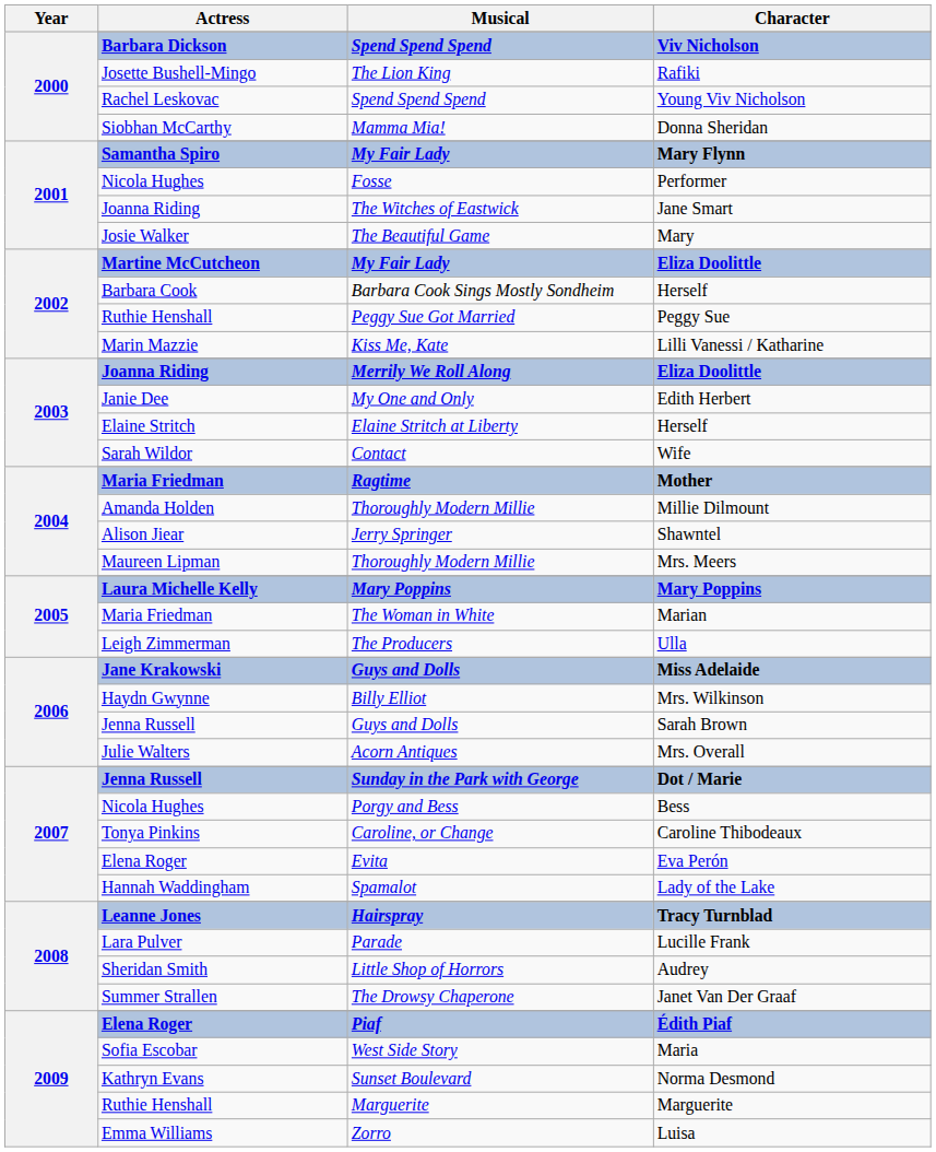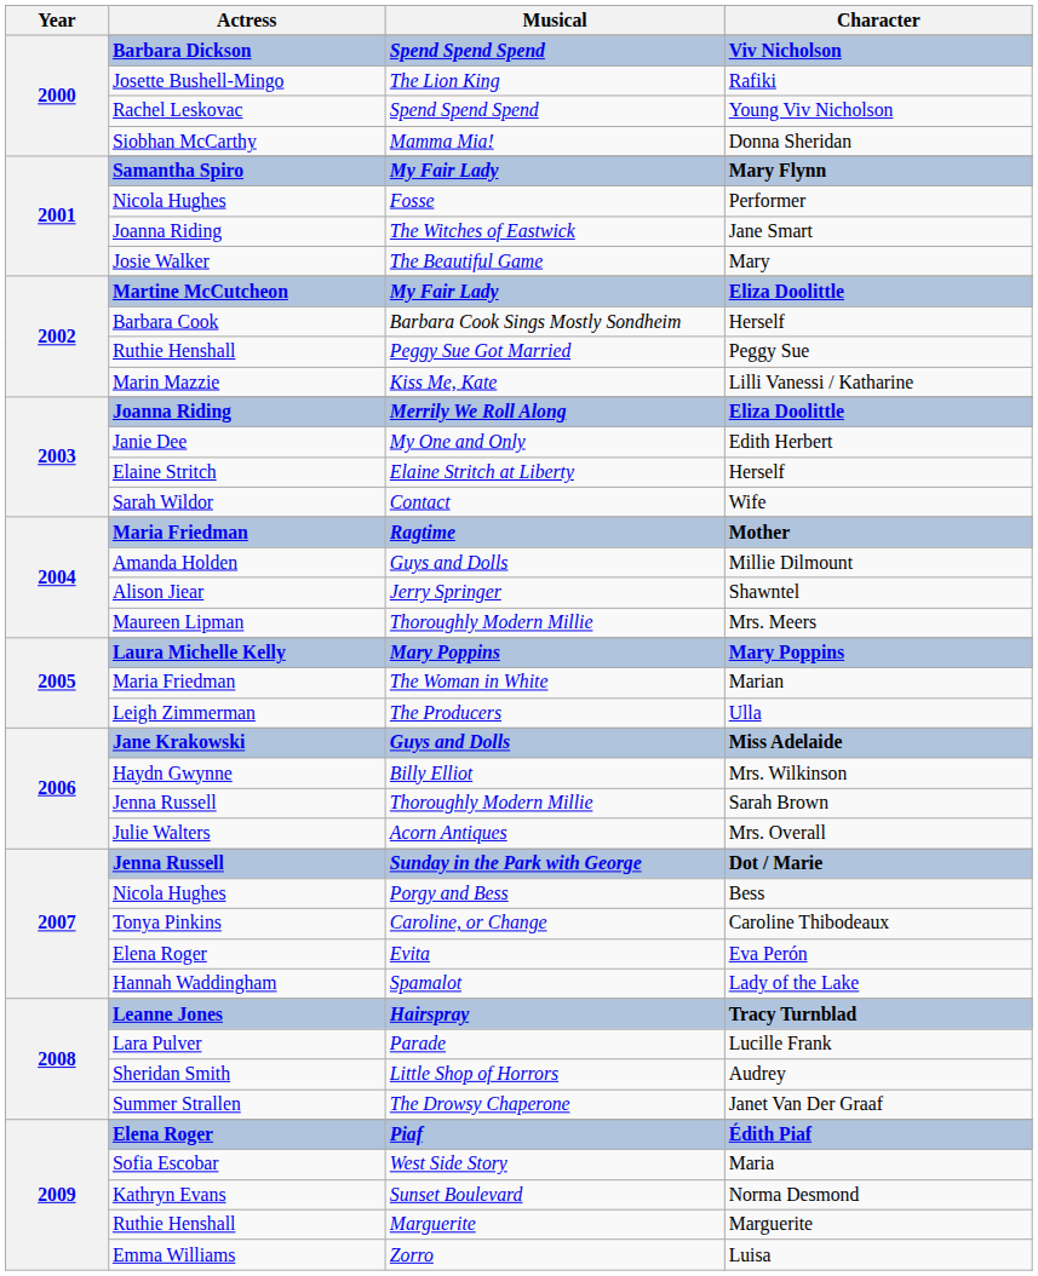Millie Dilmount | Musical: Thoroughly Modern Millie -> Guys and Dolls
Sarah Brown | Musical: Guys and Dolls -> Thoroughly Modern Millie
